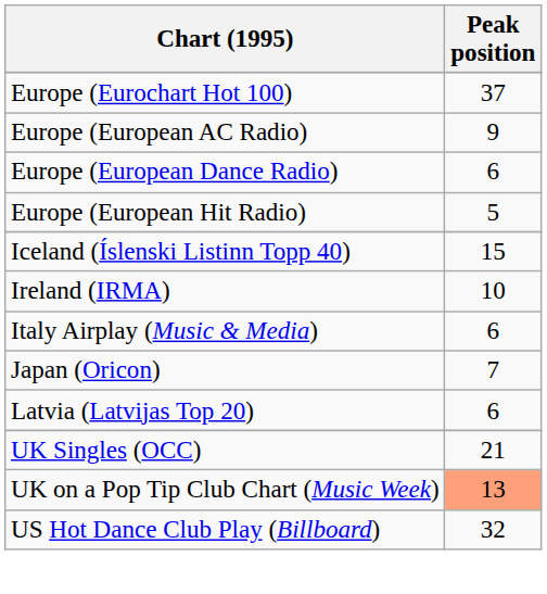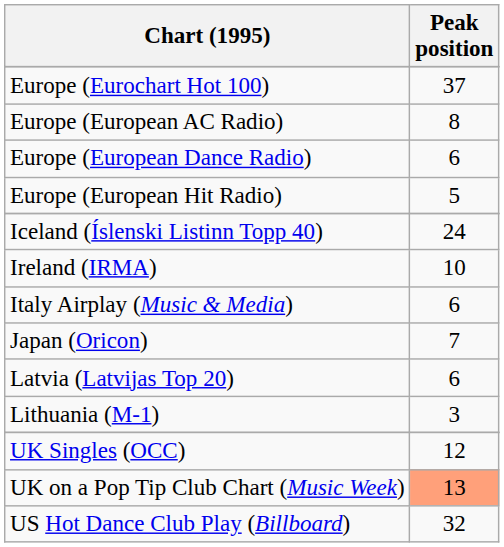Europe (European AC Radio) | Peak position: 9 -> 8
Iceland (Íslenski Listinn Topp 40) | Peak position: 15 -> 24
+ row: Lithuania (M-1) | 3
UK Singles (OCC) | Peak position: 21 -> 12
